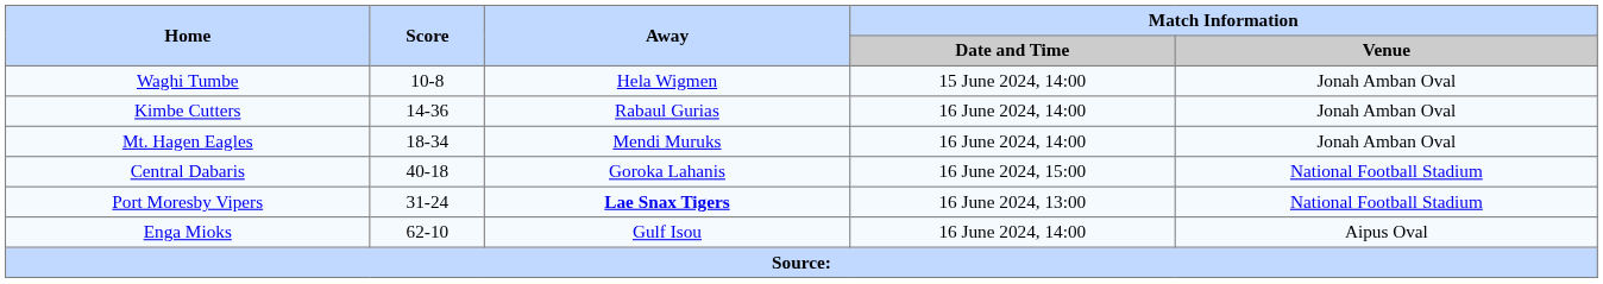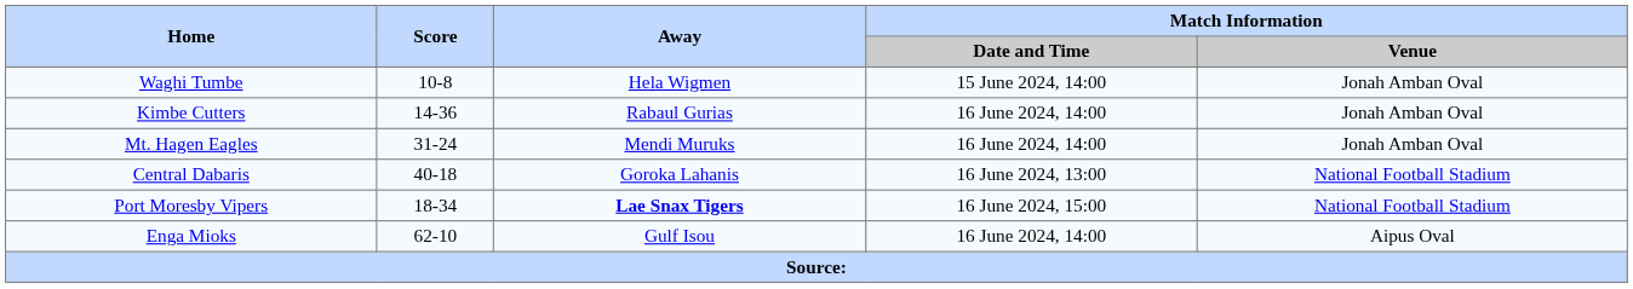Mt. Hagen Eagles | Score: 18-34 -> 31-24
Central Dabaris | Match Information / Date and Time: 16 June 2024, 15:00 -> 16 June 2024, 13:00
Port Moresby Vipers | Score: 31-24 -> 18-34
Port Moresby Vipers | Match Information / Date and Time: 16 June 2024, 13:00 -> 16 June 2024, 15:00
